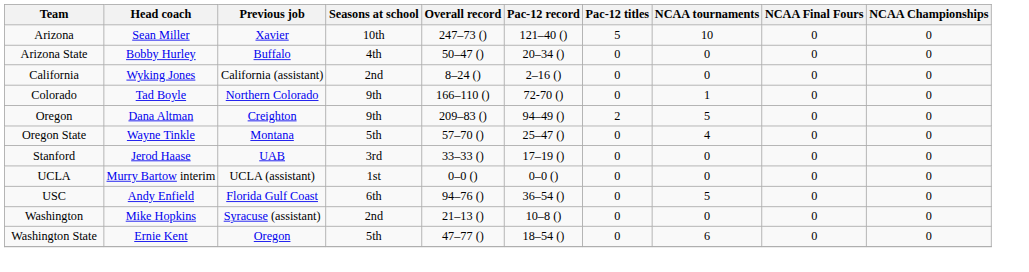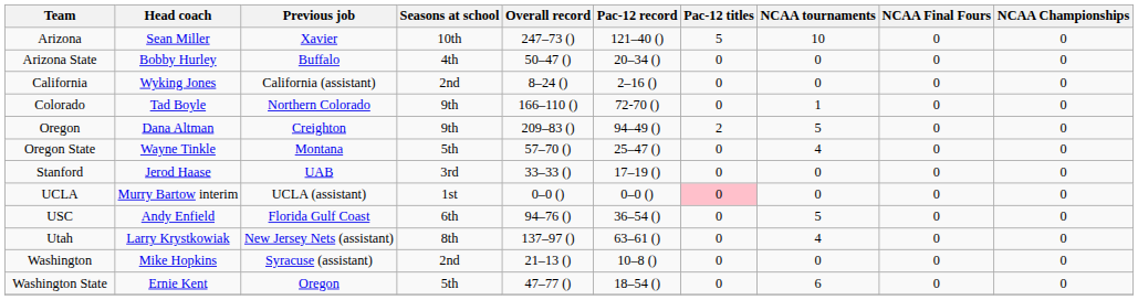UCLA | Pac-12 titles: no background -> pink background
+ row: Utah | Larry Krystkowiak | New Jersey Nets (assistant) | 8th | 137–97 () | 63–61 () | 0 | 4 | 0 | 0
